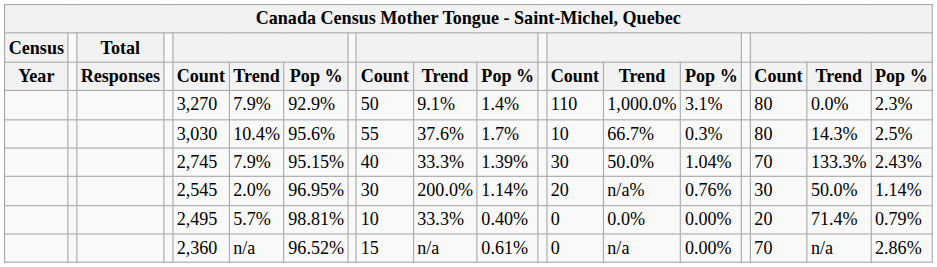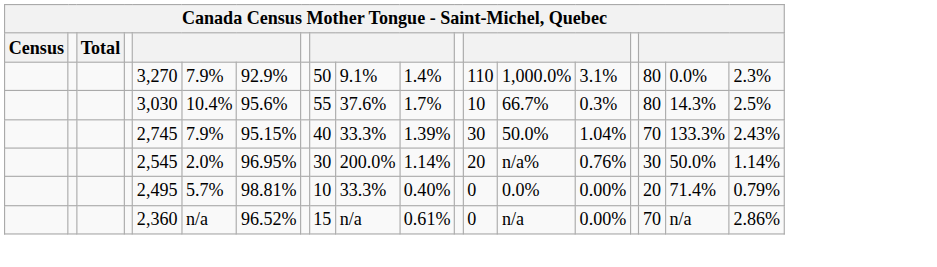- row: Year | Responses | Count | Trend | Pop % | Count | Trend | Pop % | Count | Trend | Pop % | Count | Trend | Pop %
